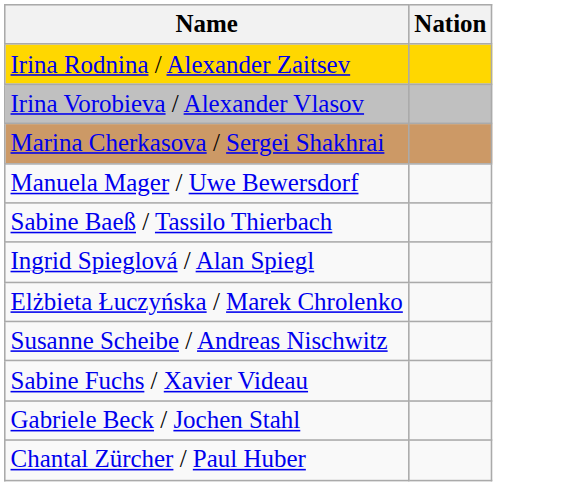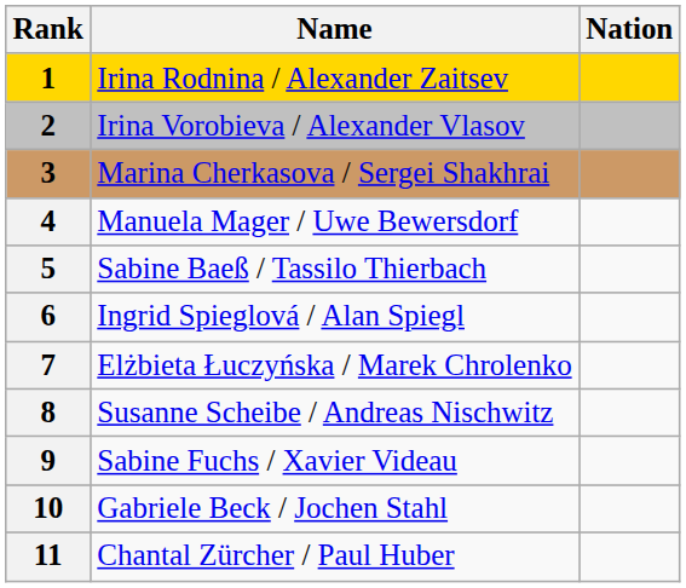+ column: Rank | 1 | 2 | 3 | 4 | 5 | 6 | 7 | 8 | 9 | 10 | 11
